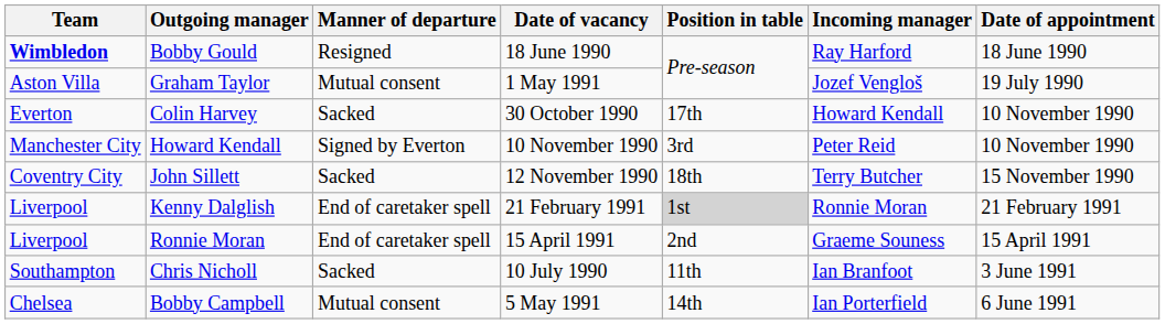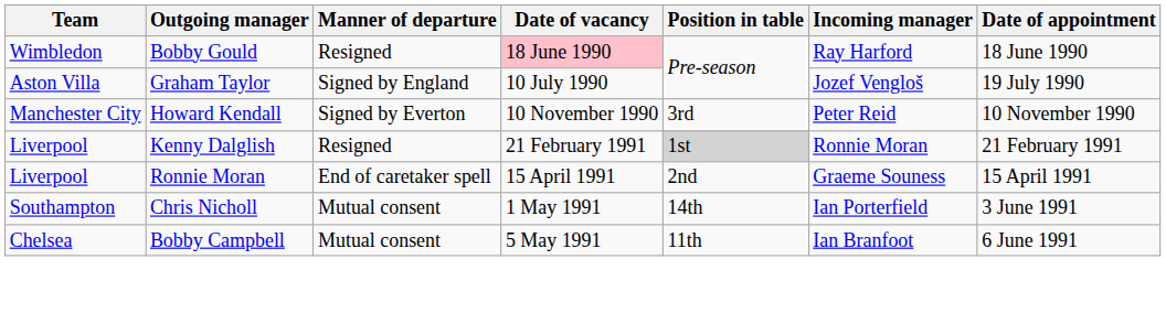Bobby Gould | Team: bold -> normal
Bobby Gould | Date of vacancy: no background -> pink background
Graham Taylor | Manner of departure: Mutual consent -> Signed by England
Graham Taylor | Date of vacancy: 1 May 1991 -> 10 July 1990
- row: Everton | Colin Harvey | Sacked | 30 October 1990 | 17th | Howard Kendall | 10 November 1990
- row: Coventry City | John Sillett | Sacked | 12 November 1990 | 18th | Terry Butcher | 15 November 1990
Kenny Dalglish | Manner of departure: End of caretaker spell -> Resigned
Chris Nicholl | Manner of departure: Sacked -> Mutual consent
Chris Nicholl | Date of vacancy: 10 July 1990 -> 1 May 1991
Chris Nicholl | Position in table: 11th -> 14th
Chris Nicholl | Incoming manager: Ian Branfoot -> Ian Porterfield
Bobby Campbell | Position in table: 14th -> 11th
Bobby Campbell | Incoming manager: Ian Porterfield -> Ian Branfoot
